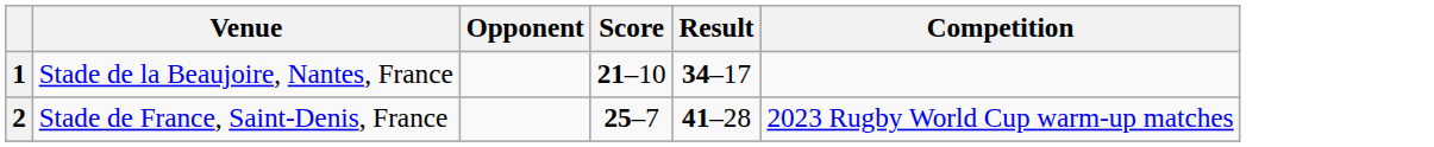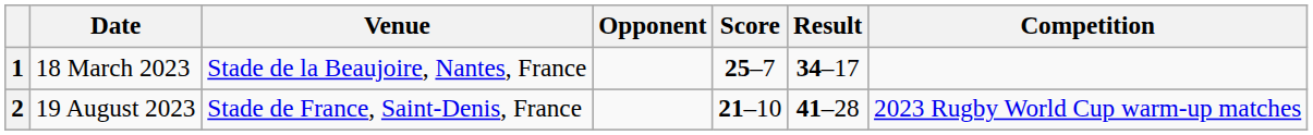+ column: Date | 18 March 2023 | 19 August 2023
1 | Score: 21–10 -> 25–7
2 | Score: 25–7 -> 21–10
